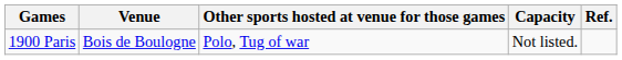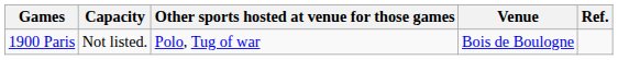columns swapped: Venue <-> Capacity
